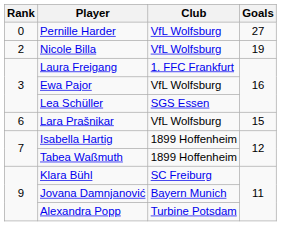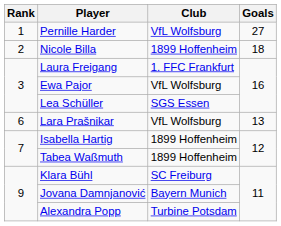Pernille Harder | Rank: 0 -> 1
Nicole Billa | Club: VfL Wolfsburg -> 1899 Hoffenheim
Nicole Billa | Goals: 19 -> 18
Lara Prašnikar | Goals: 15 -> 13
